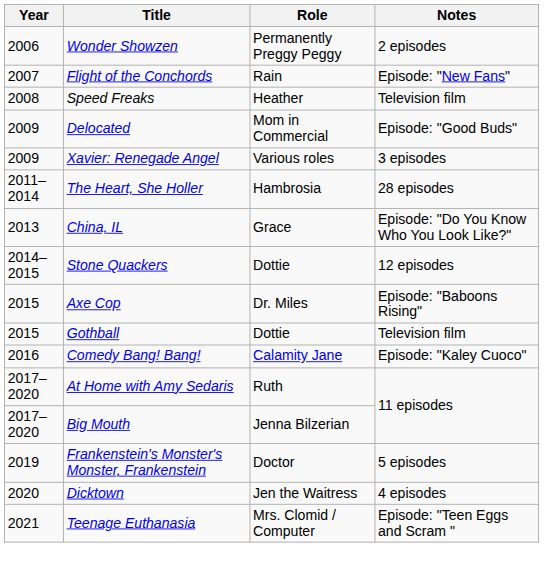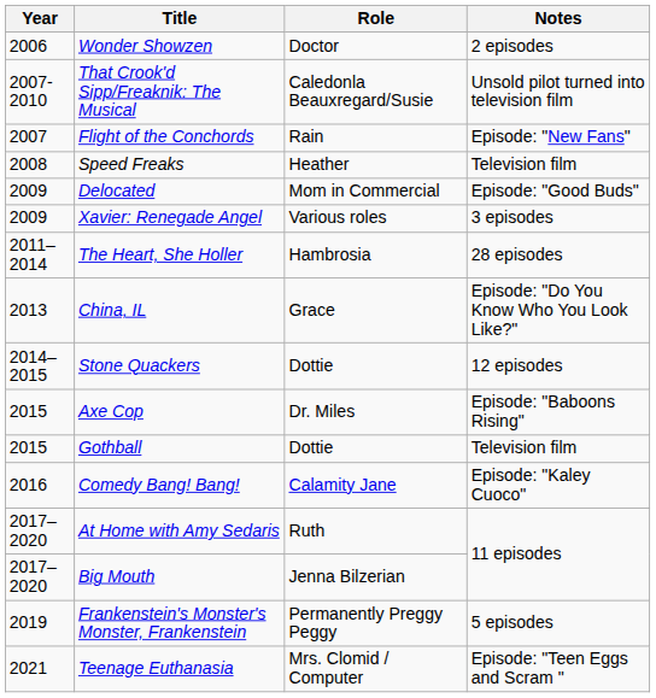Wonder Showzen | Role: Permanently Preggy Peggy -> Doctor
+ row: 2007-2010 | That Crook'd Sipp/Freaknik: The Musical | Caledonla Beauxregard/Susie | Unsold pilot turned into television film
Frankenstein's Monster's Monster, Frankenstein | Role: Doctor -> Permanently Preggy Peggy
- row: 2020 | Dicktown | Jen the Waitress | 4 episodes
